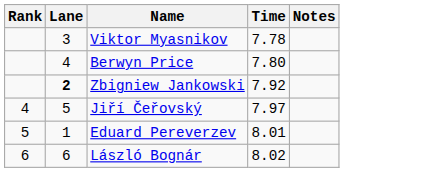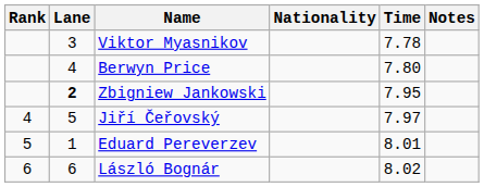+ column: Nationality
Zbigniew Jankowski | Time: 7.92 -> 7.95
